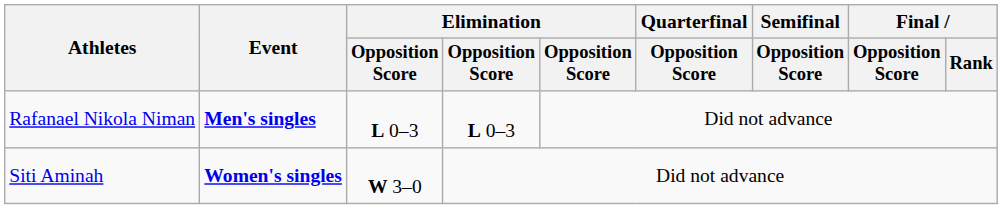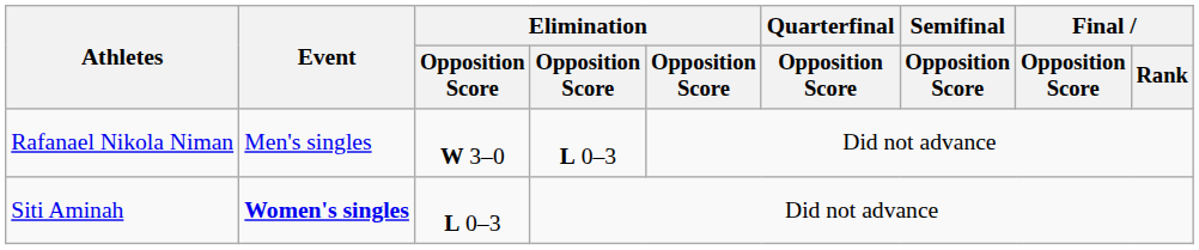Rafanael Nikola Niman | Event: bold -> normal
Rafanael Nikola Niman | column 3: L 0–3 -> W 3–0
Siti Aminah | column 3: W 3–0 -> L 0–3
